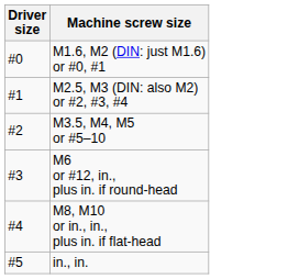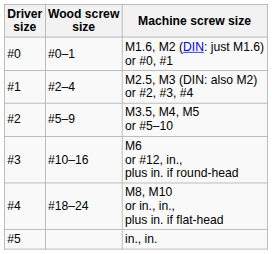+ column: Wood screw size | #0–1 | #2–4 | #5–9 | #10–16 | #18–24
